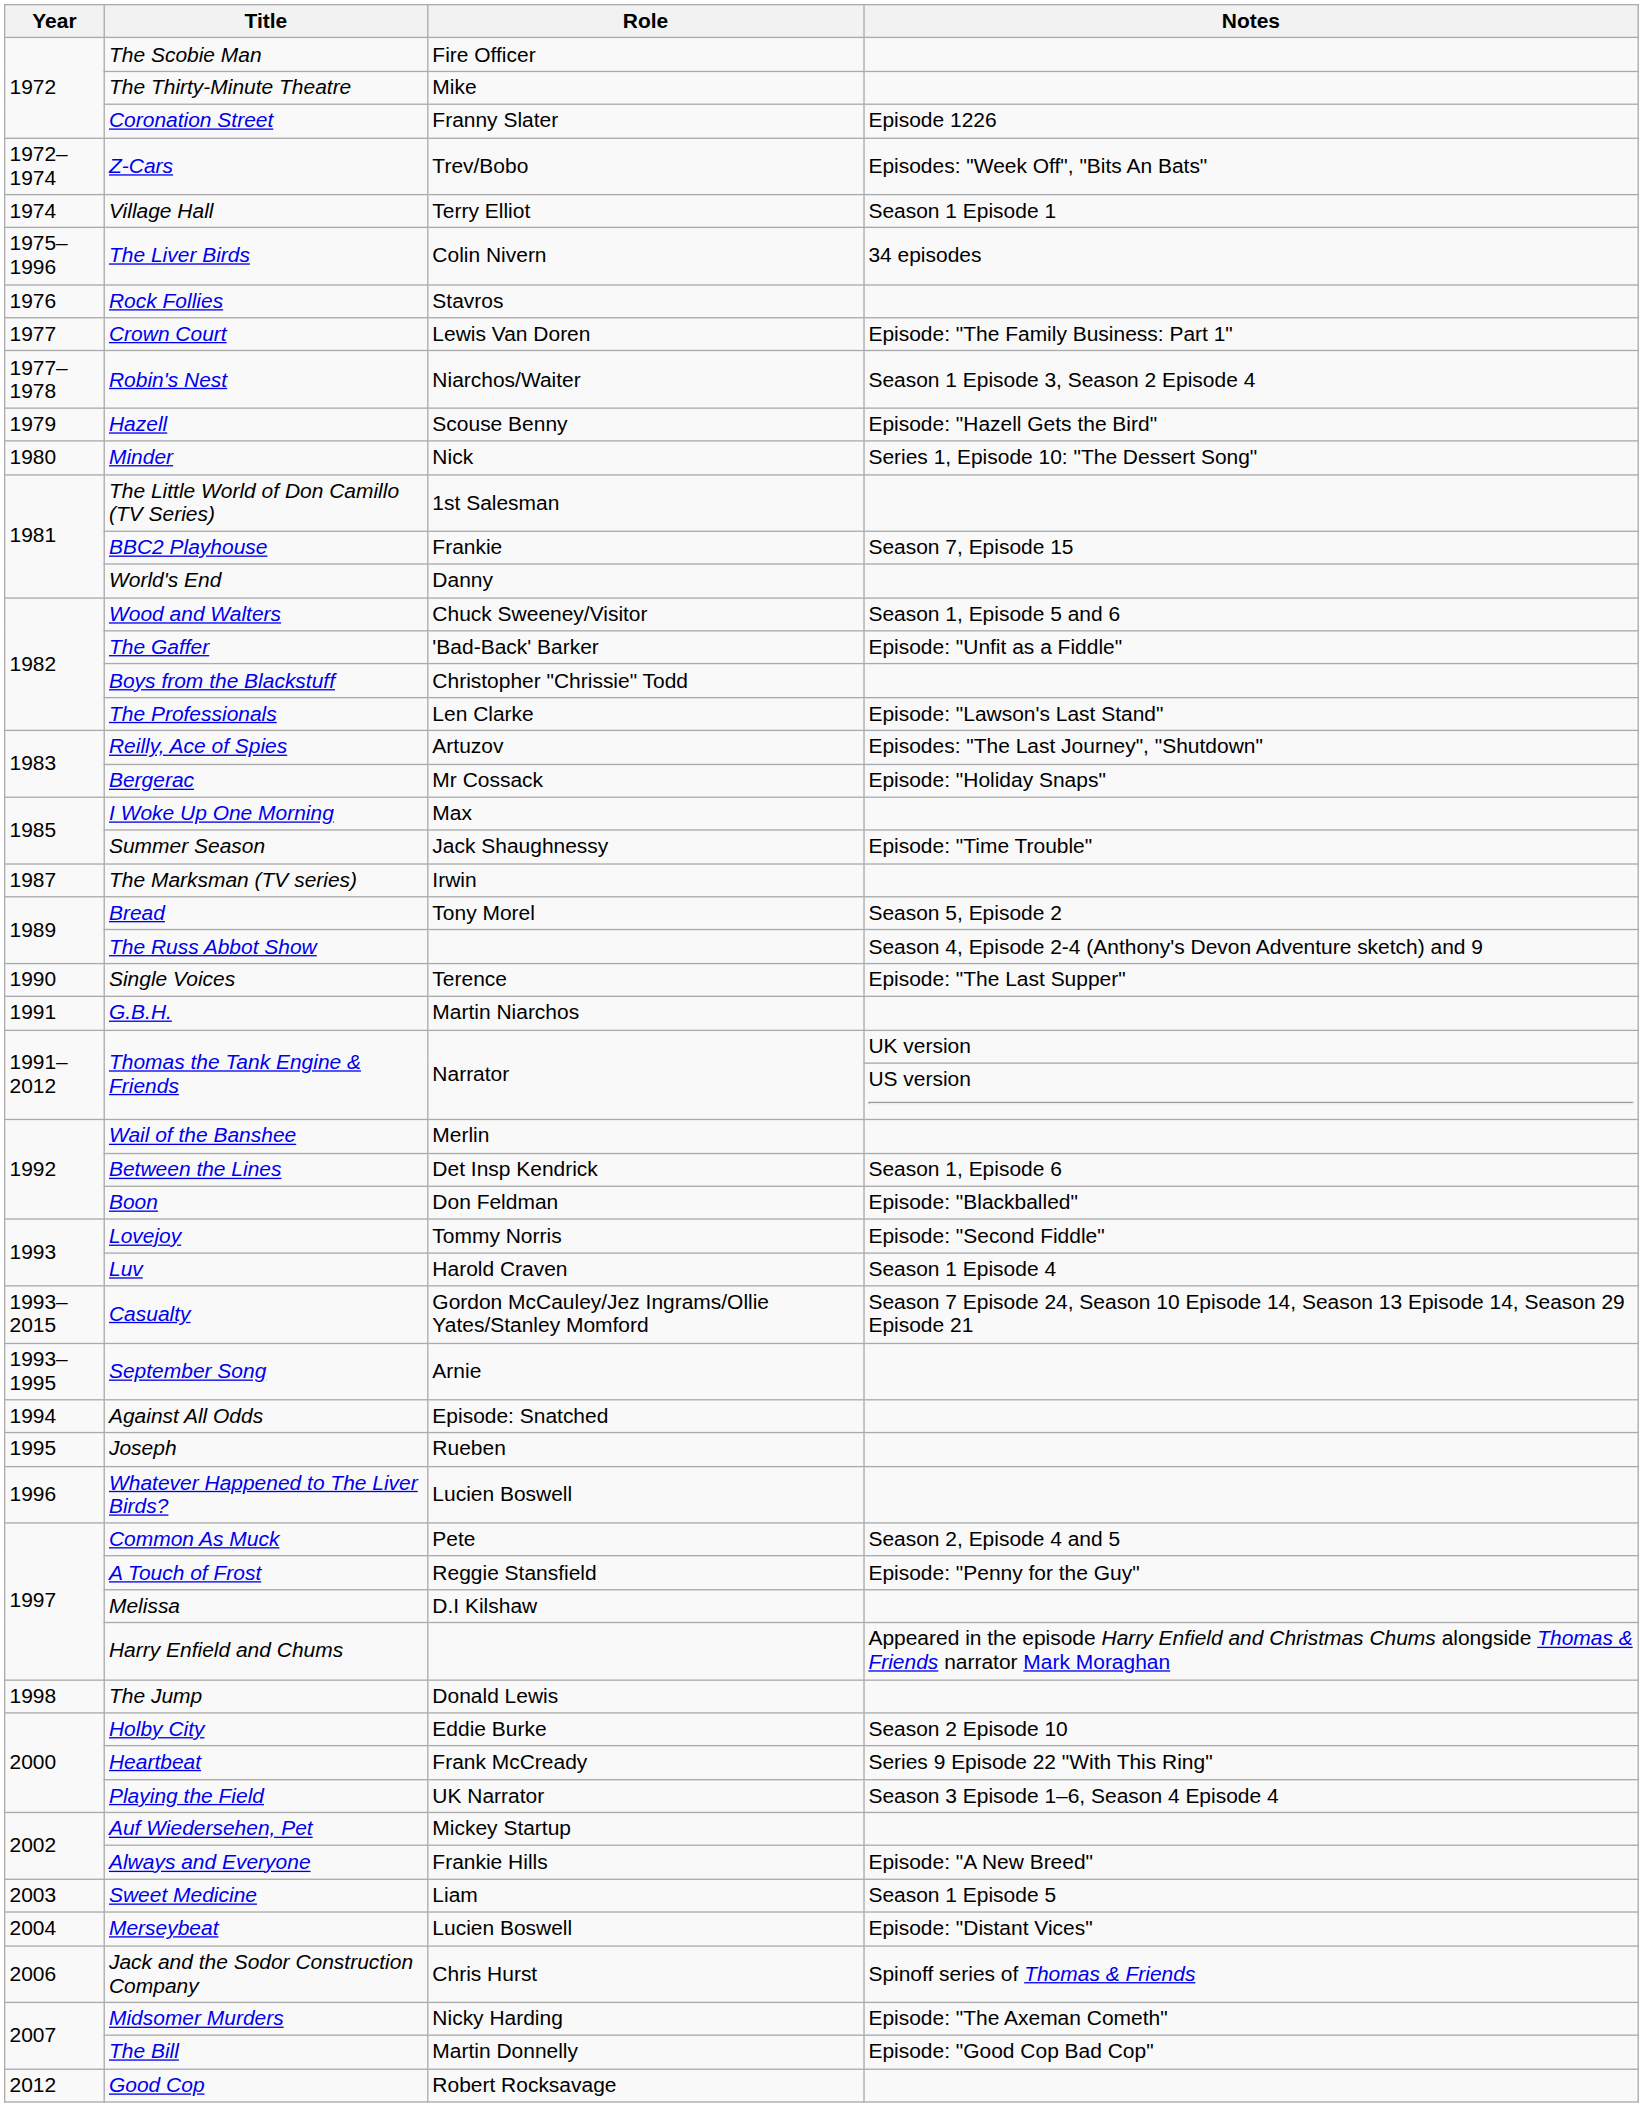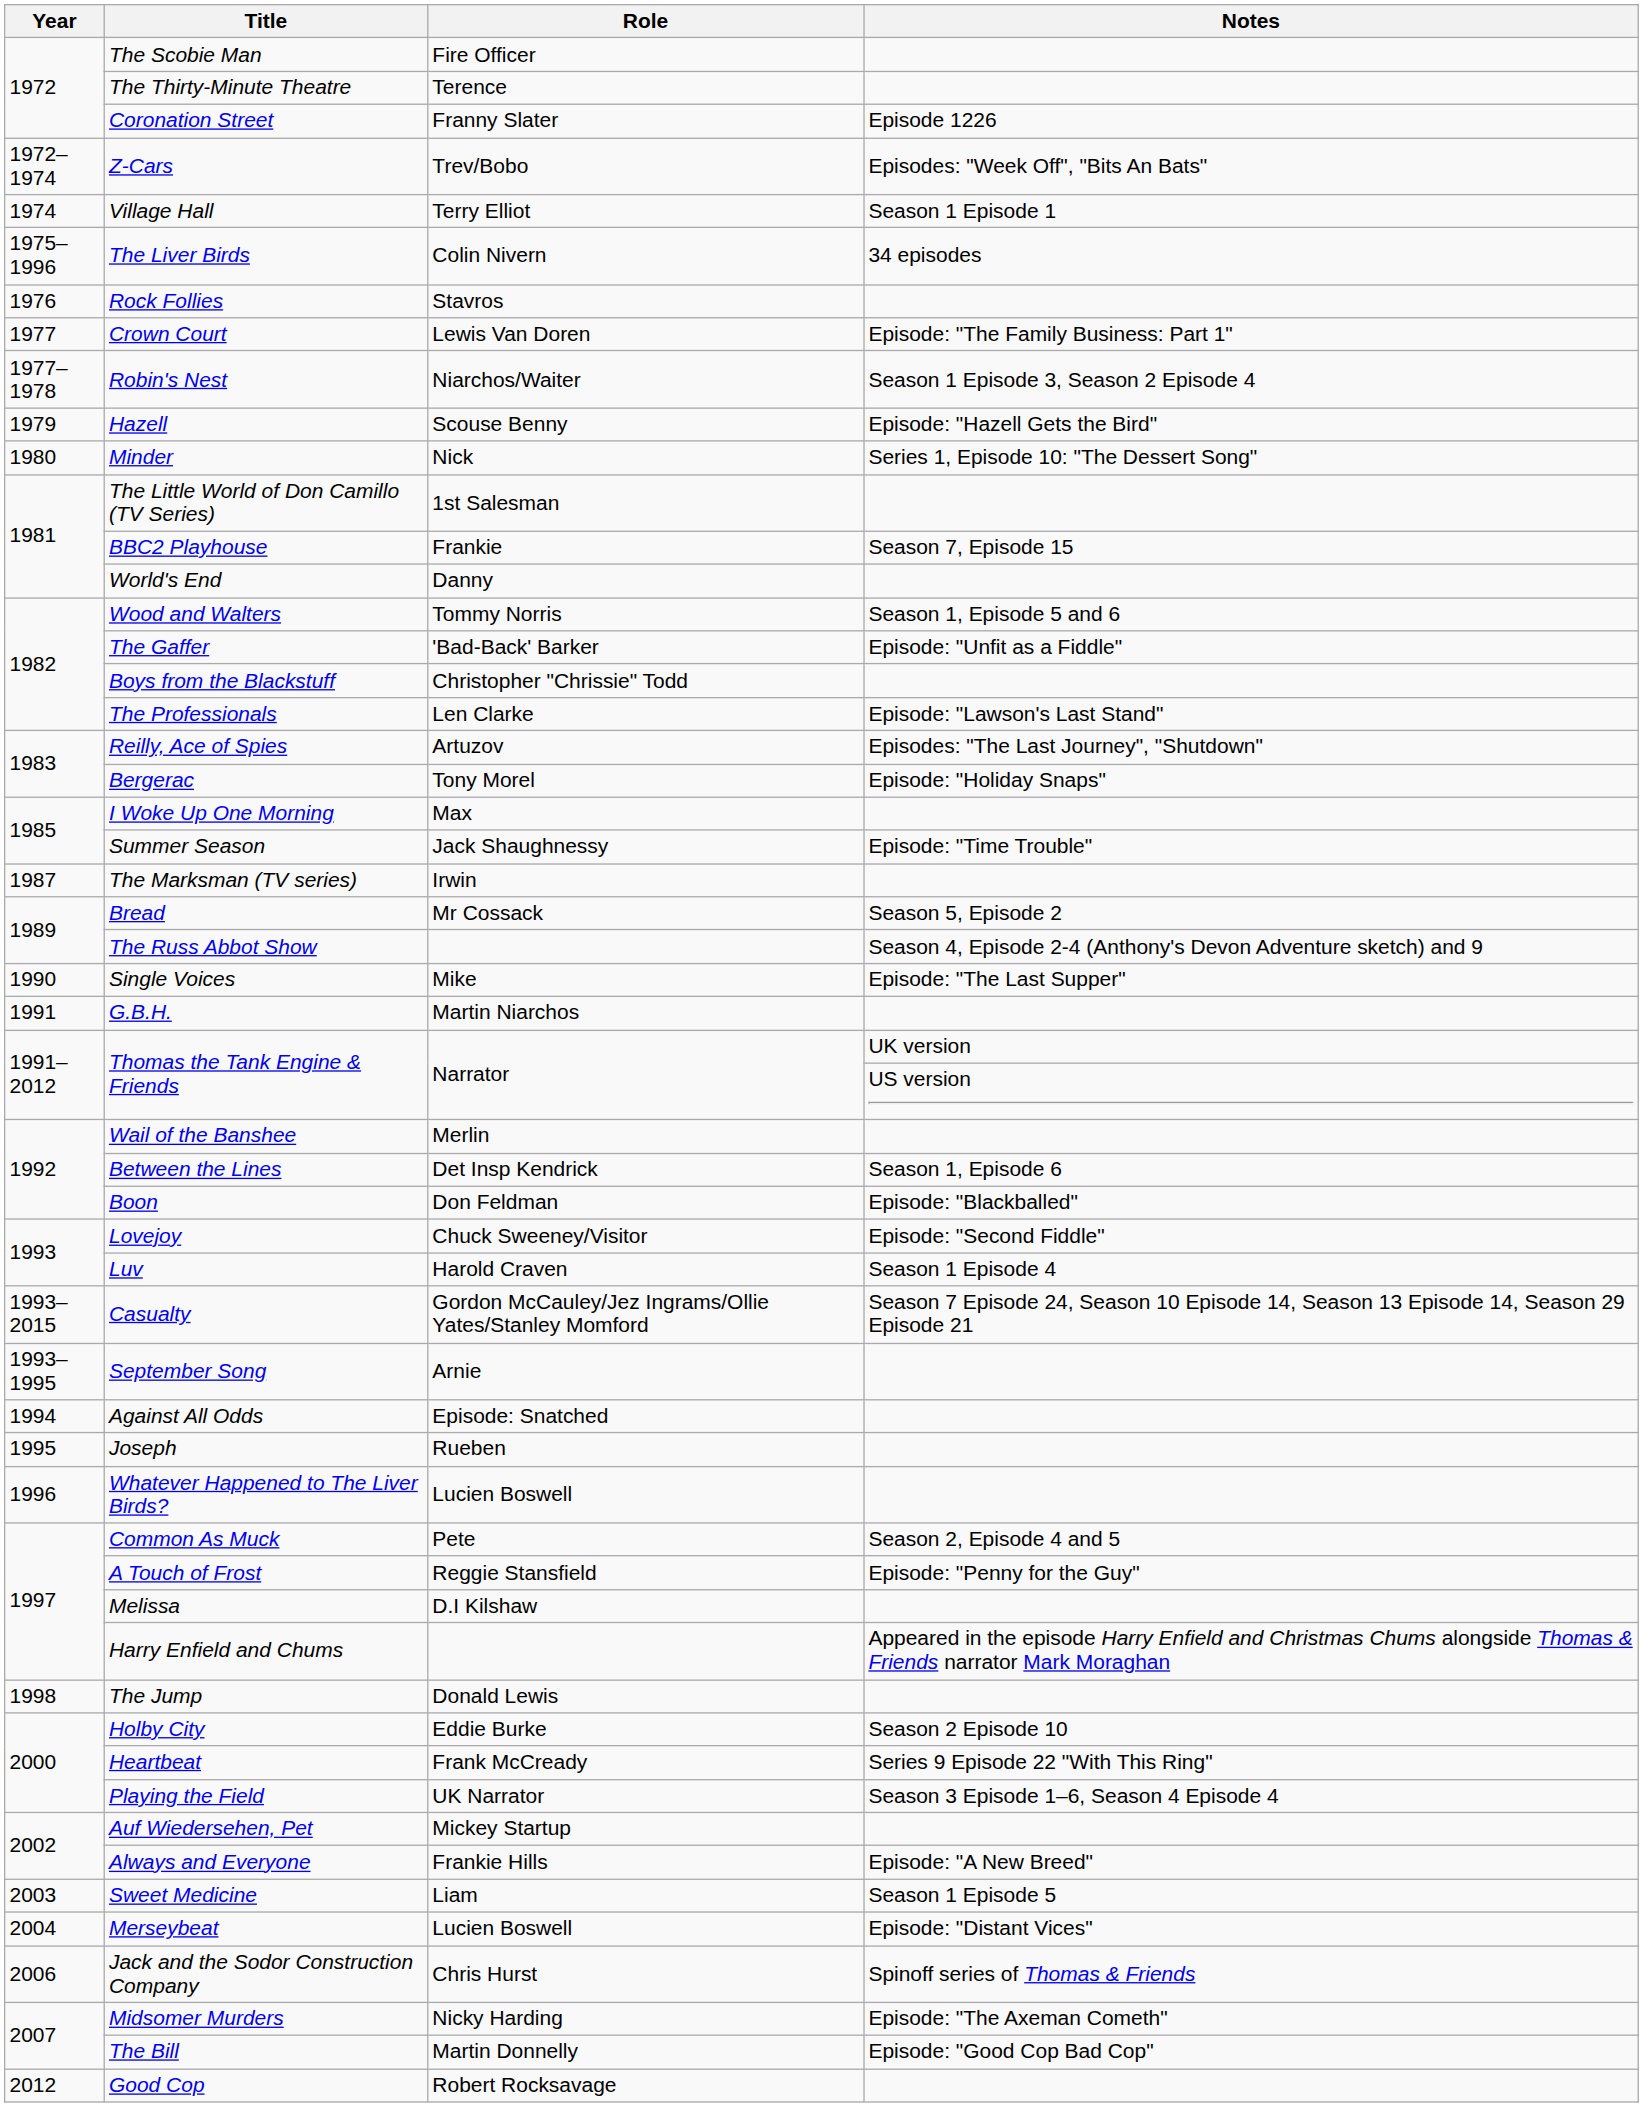The Thirty-Minute Theatre | Role: Mike -> Terence
Wood and Walters | Role: Chuck Sweeney/Visitor -> Tommy Norris
Bergerac | Role: Mr Cossack -> Tony Morel
Bread | Role: Tony Morel -> Mr Cossack
Single Voices | Role: Terence -> Mike
Lovejoy | Role: Tommy Norris -> Chuck Sweeney/Visitor
